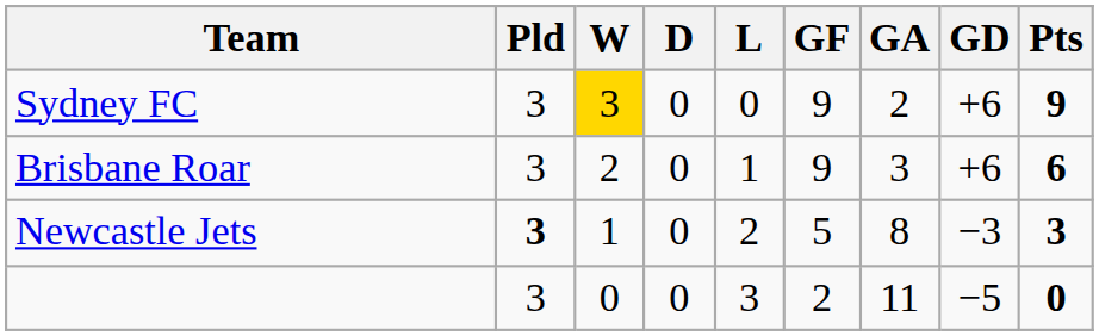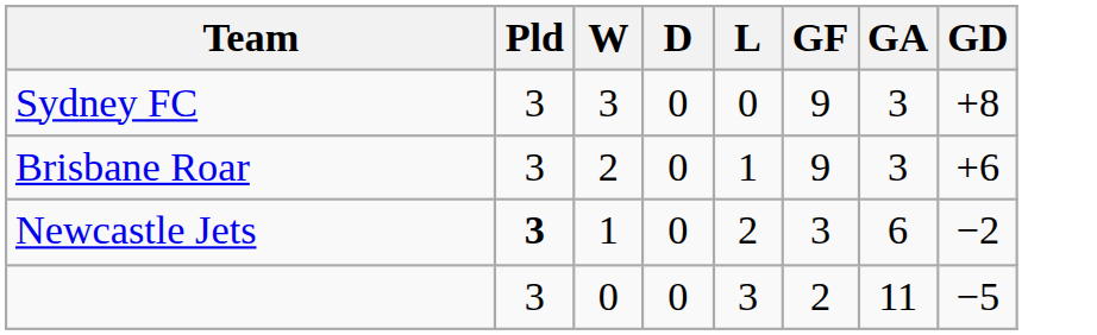- column: Pts | 9 | 6 | 3 | 0
Sydney FC | W: gold background -> no background
Sydney FC | GA: 2 -> 3
Sydney FC | GD: +6 -> +8
Newcastle Jets | GF: 5 -> 3
Newcastle Jets | GA: 8 -> 6
Newcastle Jets | GD: −3 -> −2
